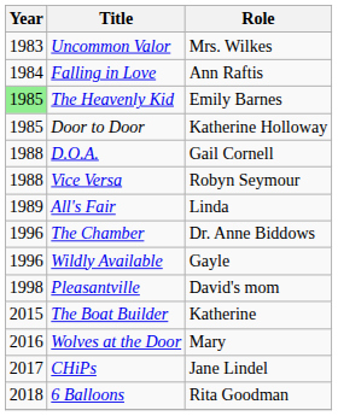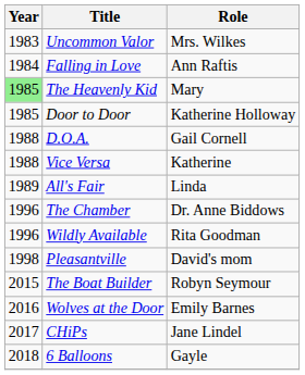The Heavenly Kid | Role: Emily Barnes -> Mary
Vice Versa | Role: Robyn Seymour -> Katherine
Wildly Available | Role: Gayle -> Rita Goodman
The Boat Builder | Role: Katherine -> Robyn Seymour
Wolves at the Door | Role: Mary -> Emily Barnes
6 Balloons | Role: Rita Goodman -> Gayle
